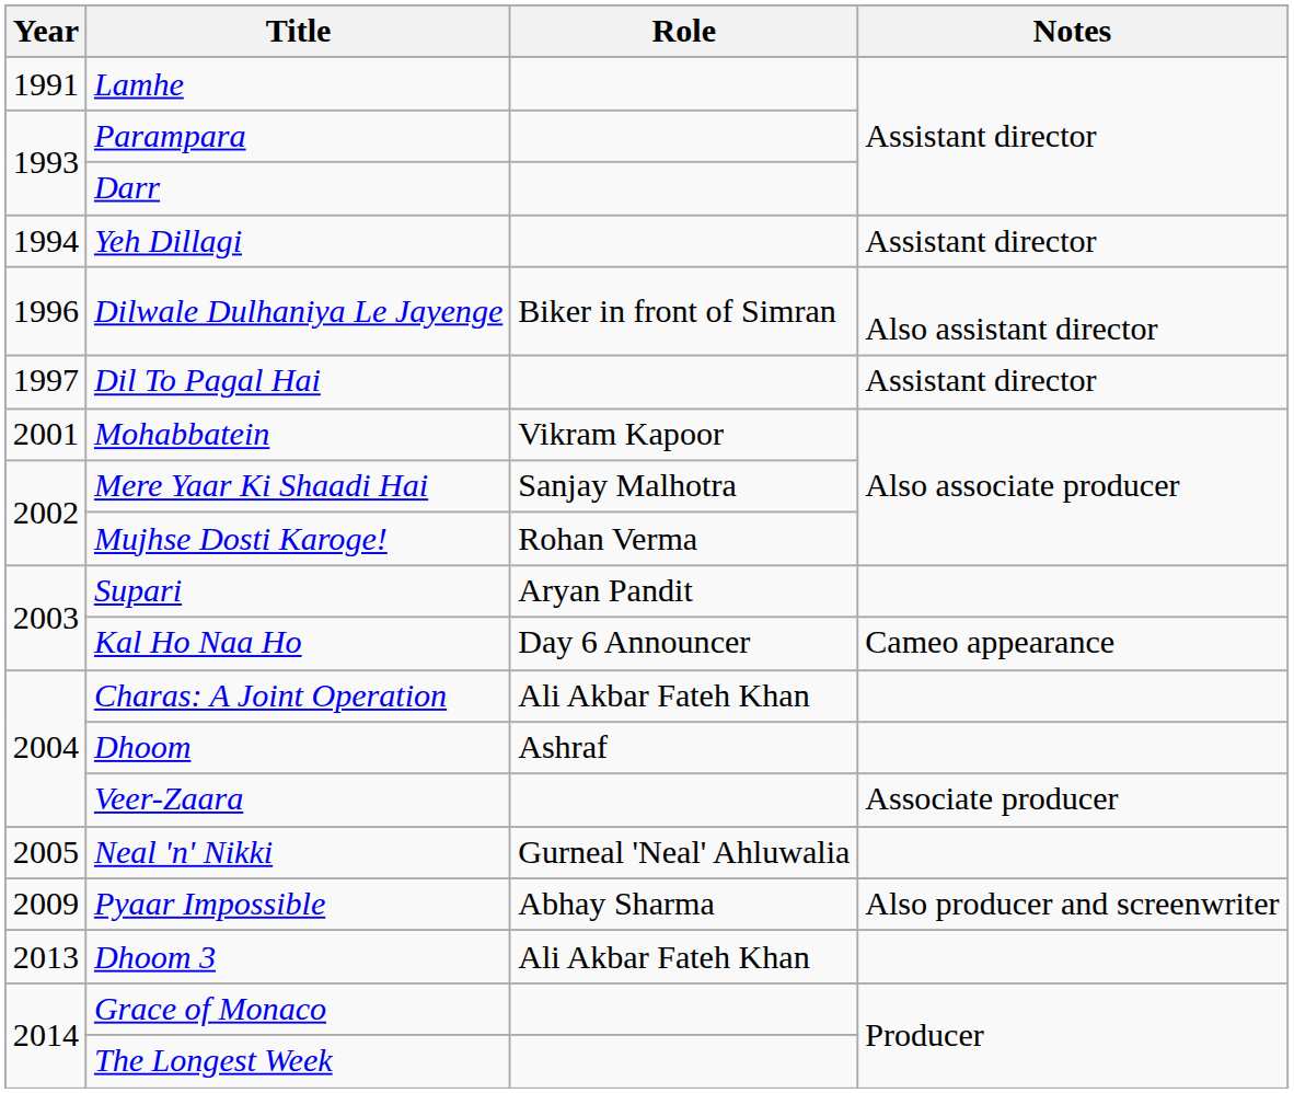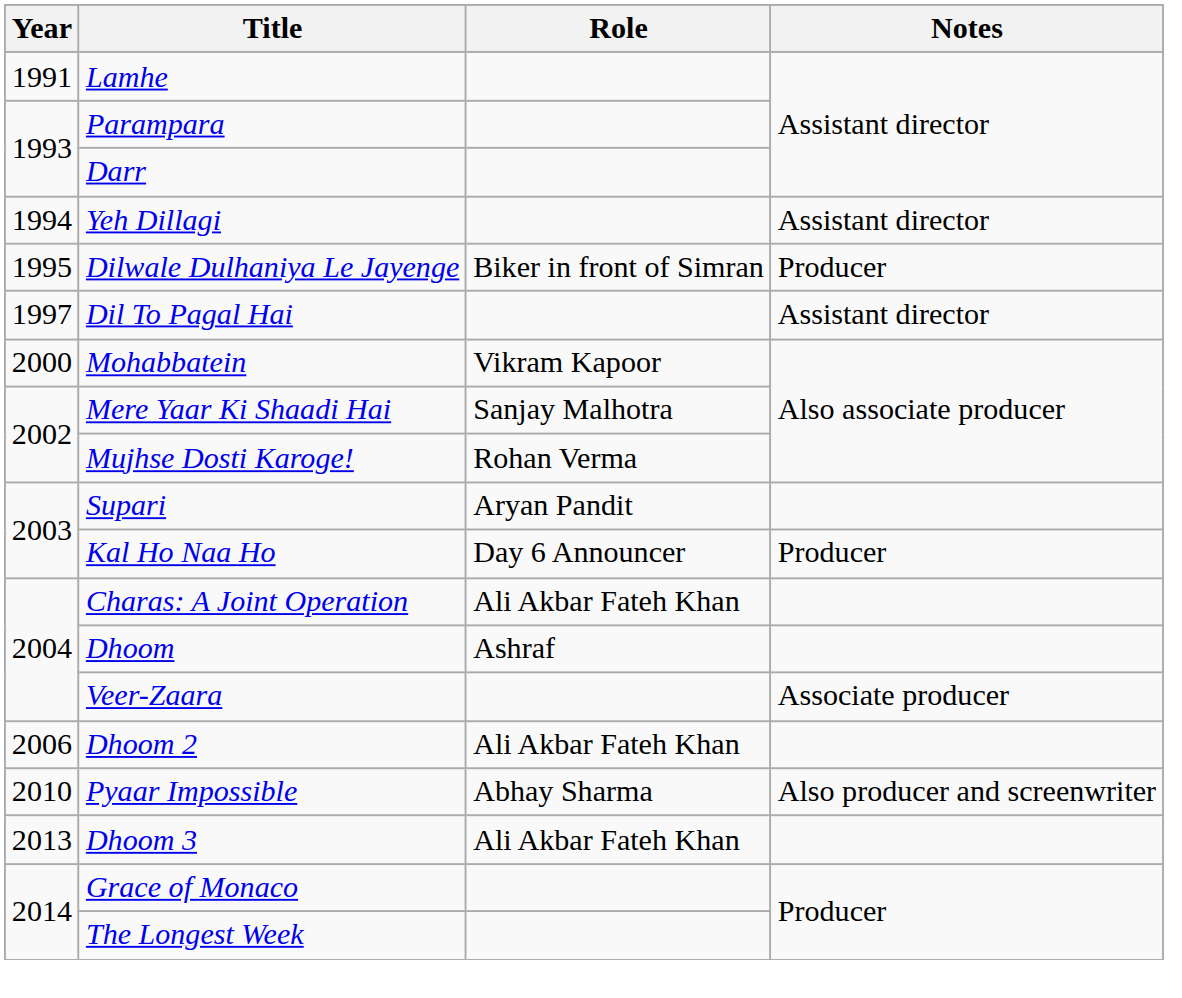Dilwale Dulhaniya Le Jayenge | Year: 1996 -> 1995
Dilwale Dulhaniya Le Jayenge | Notes: Also assistant director -> Producer
Mohabbatein | Year: 2001 -> 2000
Kal Ho Naa Ho | Notes: Cameo appearance -> Producer
- row: 2005 | Neal 'n' Nikki | Gurneal 'Neal' Ahluwalia
+ row: 2006 | Dhoom 2 | Ali Akbar Fateh Khan
Pyaar Impossible | Year: 2009 -> 2010
